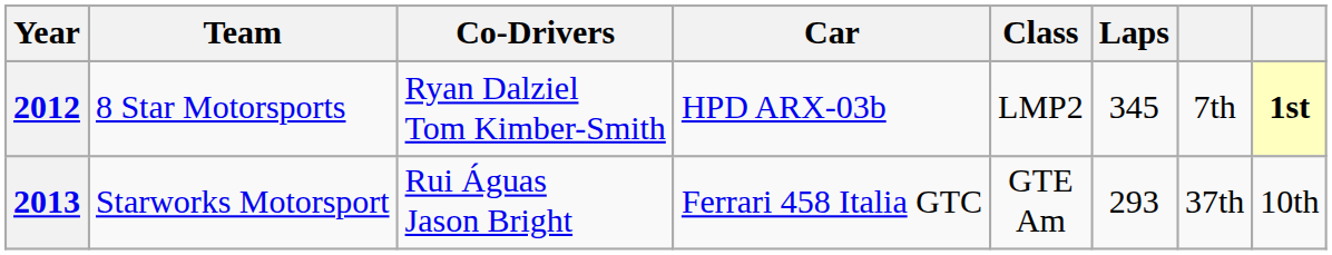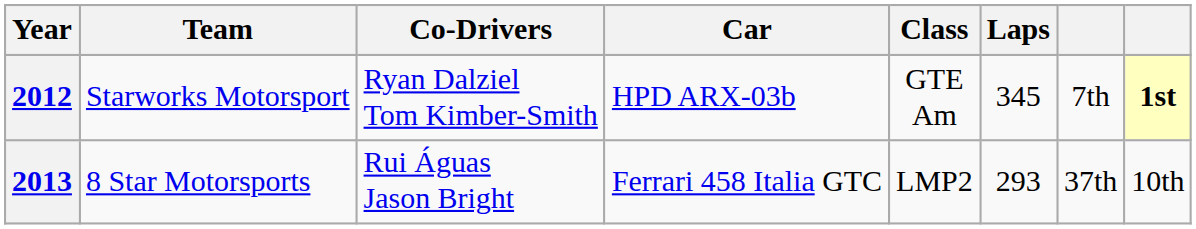2012 | Team: 8 Star Motorsports -> Starworks Motorsport
2012 | Class: LMP2 -> GTE Am
2013 | Team: Starworks Motorsport -> 8 Star Motorsports
2013 | Class: GTE Am -> LMP2
